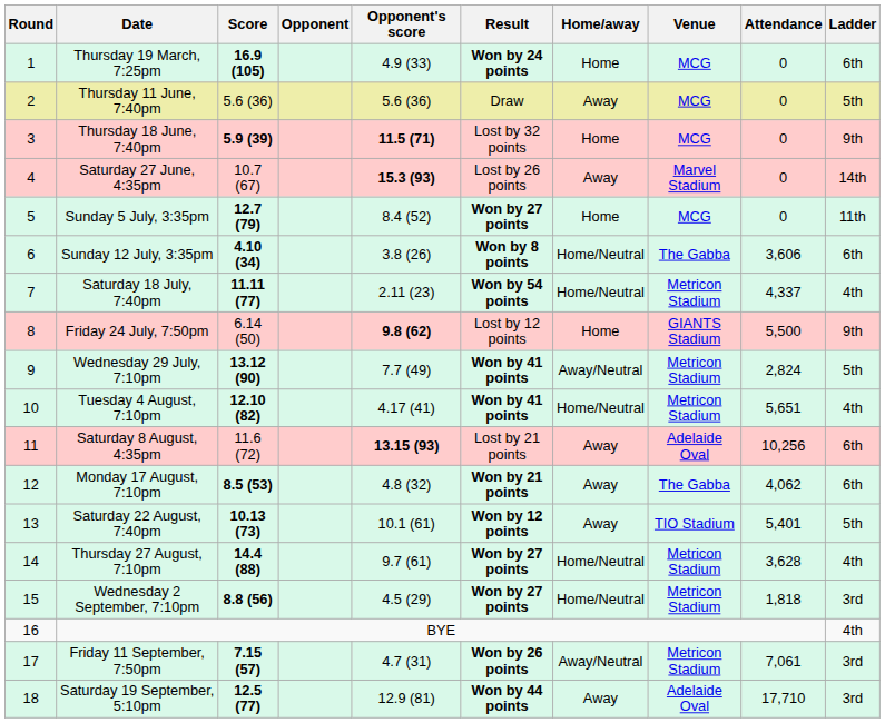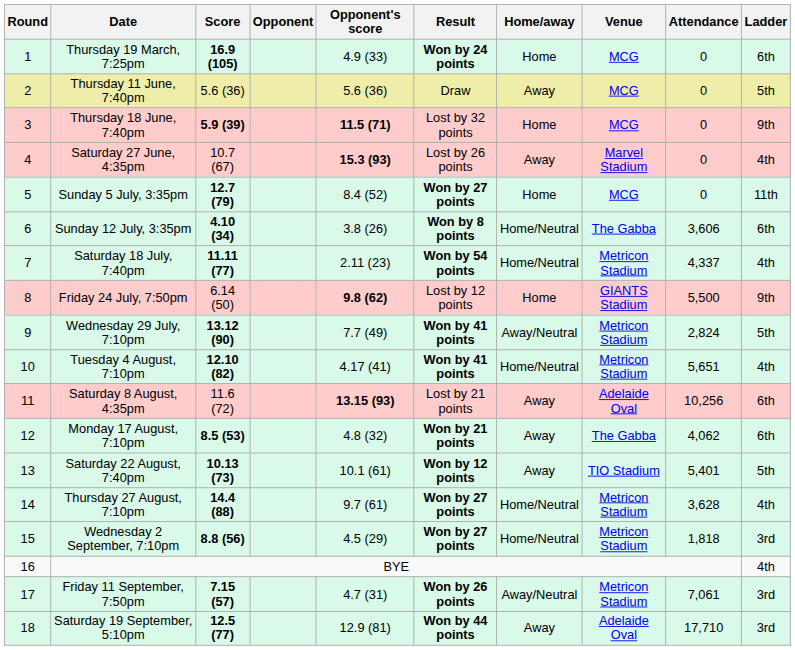Saturday 27 June, 4:35pm | Ladder: 14th -> 4th
